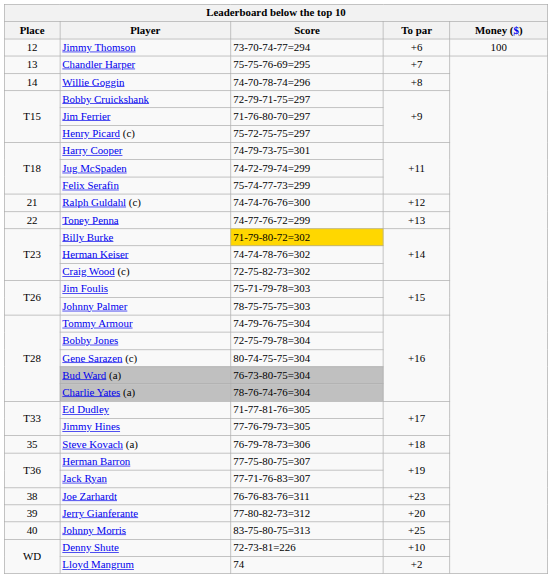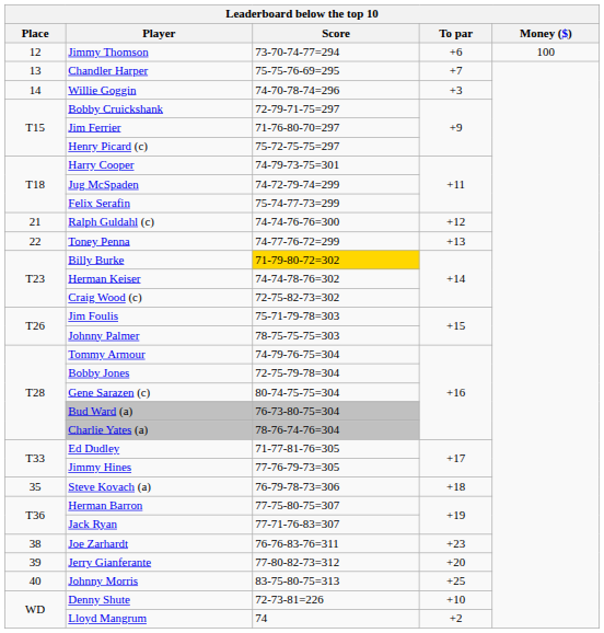Willie Goggin | To par: +8 -> +3
